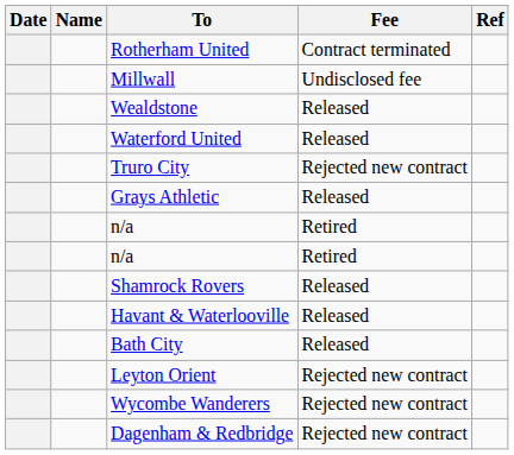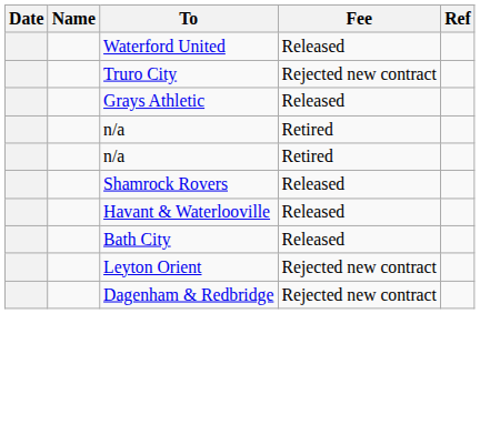- row: Rotherham United | Contract terminated
- row: Millwall | Undisclosed fee
- row: Wealdstone | Released
- row: Wycombe Wanderers | Rejected new contract
